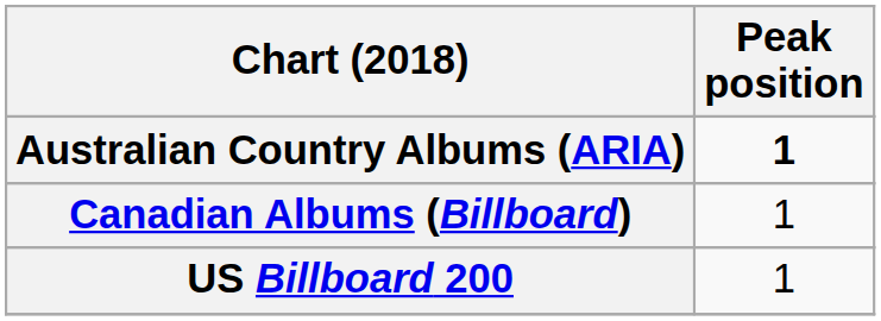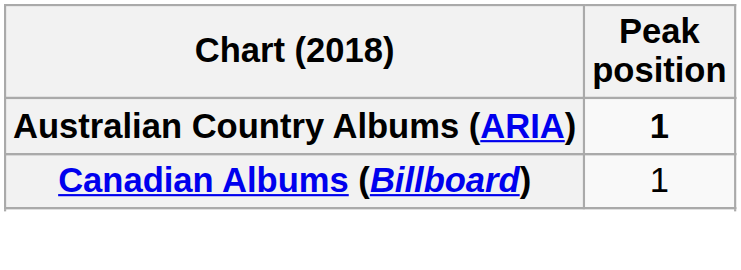- row: US Billboard 200 | 1
